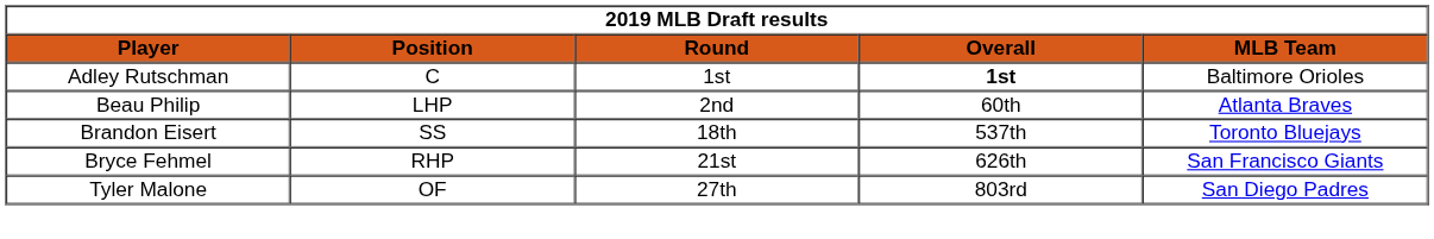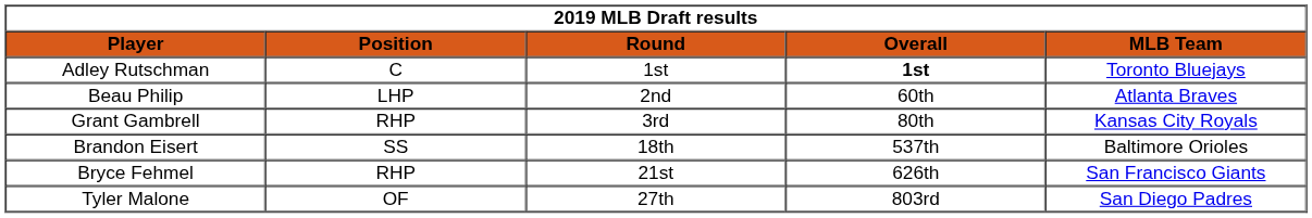Adley Rutschman | MLB Team: Baltimore Orioles -> Toronto Bluejays
+ row: Grant Gambrell | RHP | 3rd | 80th | Kansas City Royals
Brandon Eisert | MLB Team: Toronto Bluejays -> Baltimore Orioles
